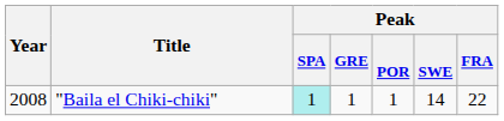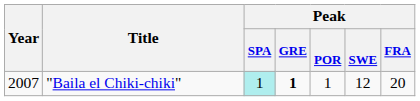"Baila el Chiki-chiki" | Year: 2008 -> 2007
"Baila el Chiki-chiki" | Peak / GRE: normal -> bold
"Baila el Chiki-chiki" | Peak / SWE: 14 -> 12
"Baila el Chiki-chiki" | Peak / FRA: 22 -> 20
